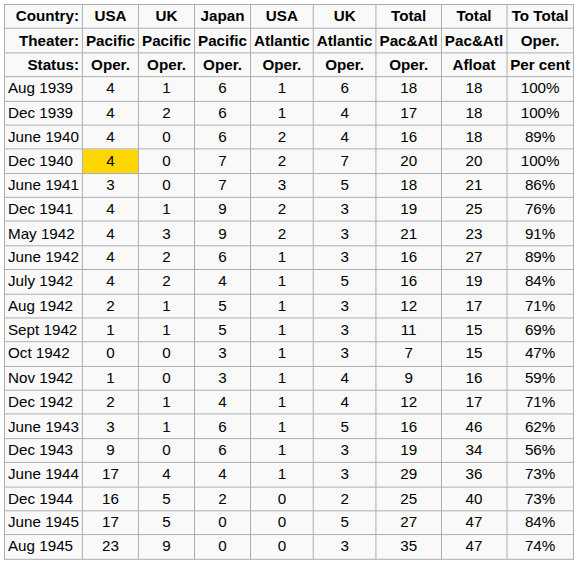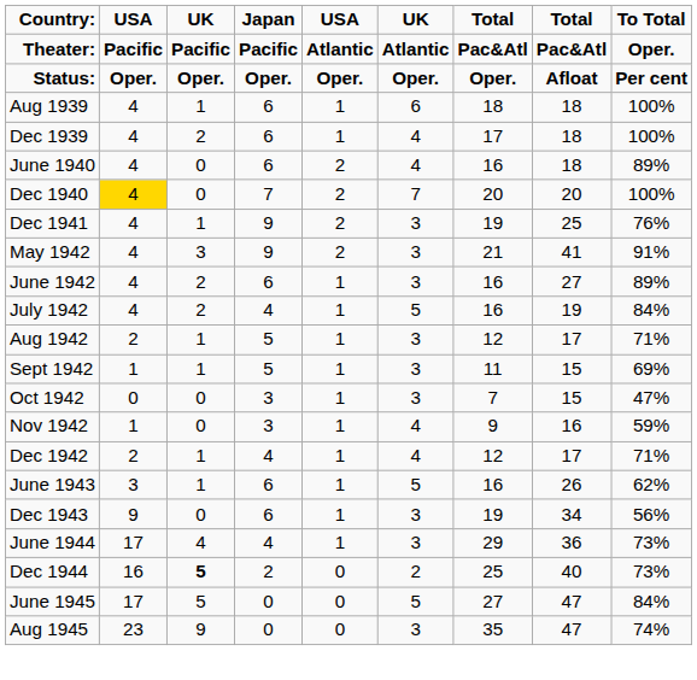- row: June 1941 | 3 | 0 | 7 | 3 | 5 | 18 | 21 | 86%
May 1942 | column 8: 23 -> 41
June 1943 | column 8: 46 -> 26
Dec 1944 | column 3: normal -> bold
